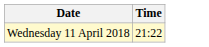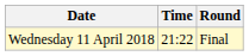+ column: Round | Final
